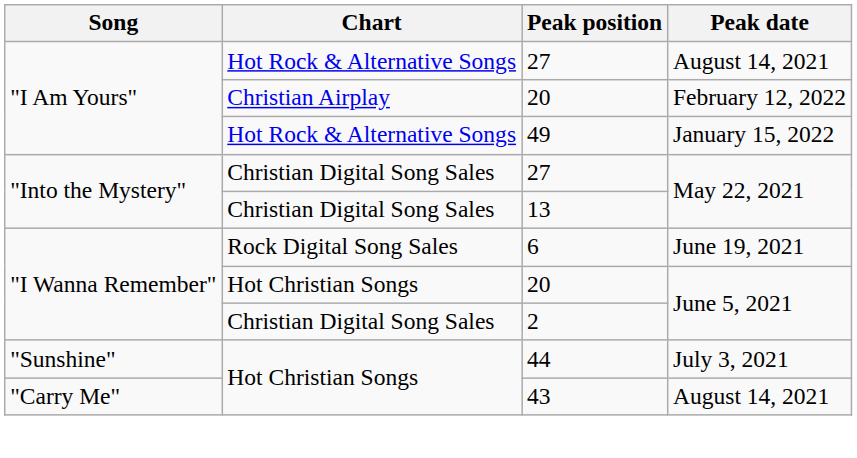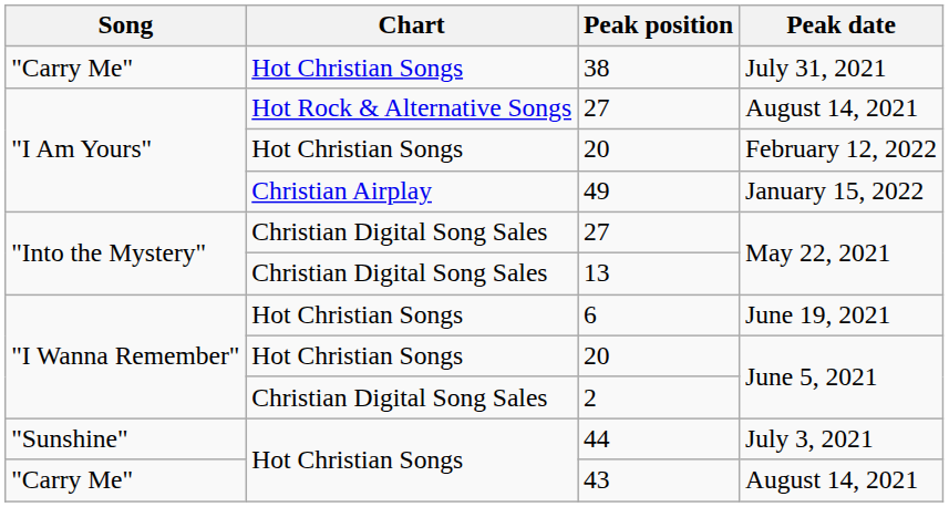+ row: "Carry Me" | Hot Christian Songs | 38 | July 31, 2021
20 / February 12, 2022 | Chart: Christian Airplay -> Hot Christian Songs
49 | Chart: Hot Rock & Alternative Songs -> Christian Airplay
6 | Chart: Rock Digital Song Sales -> Hot Christian Songs
